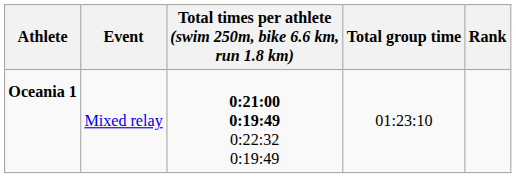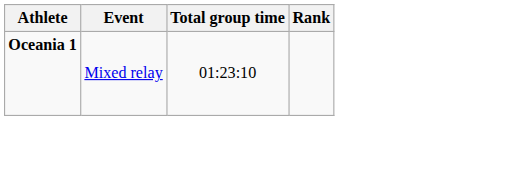- column: Total times per athlete (swim 250m, bike 6.6 km, run 1.8 km) | 0:21:00 0:19:49 0:22:32 0:19:49
